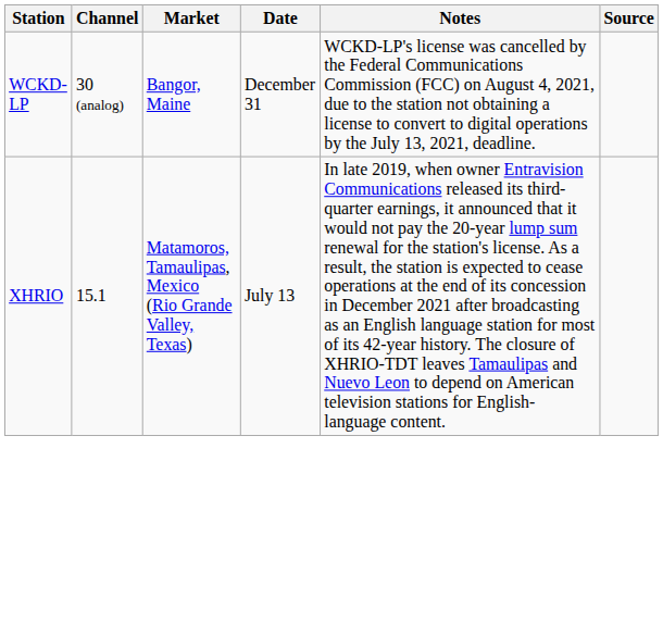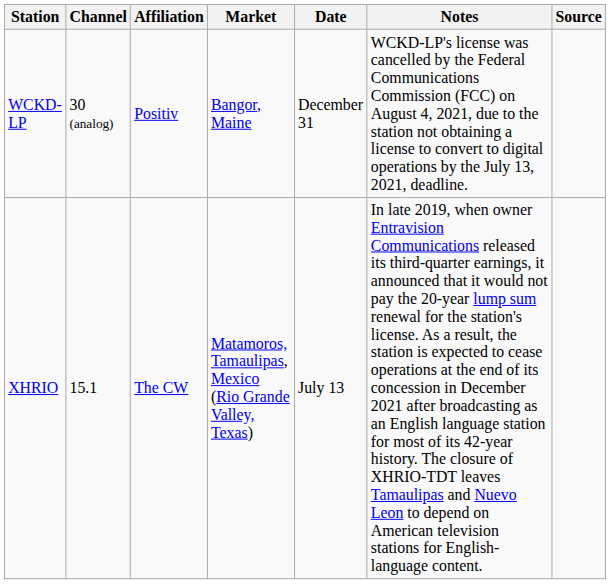+ column: Affiliation | Positiv | The CW
